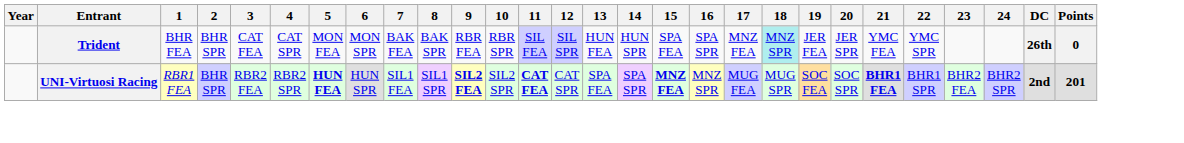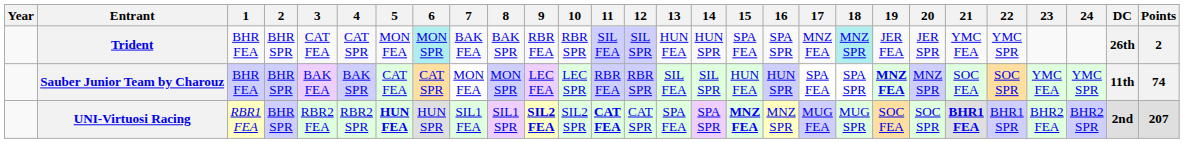Trident | 6: no background -> paleturquoise background
Trident | Points: 0 -> 2
+ row: Sauber Junior Team by Charouz | BHR FEA | BHR SPR | BAK FEA | BAK SPR | CAT FEA | CAT SPR | MON FEA | MON SPR | LEC FEA | LEC SPR | RBR FEA | RBR SPR | SIL FEA | SIL SPR | HUN FEA | HUN SPR | SPA FEA | SPA SPR | MNZ FEA | MNZ SPR | SOC FEA | SOC SPR | YMC FEA | YMC SPR | 11th | 74
UNI-Virtuosi Racing | Points: 201 -> 207
